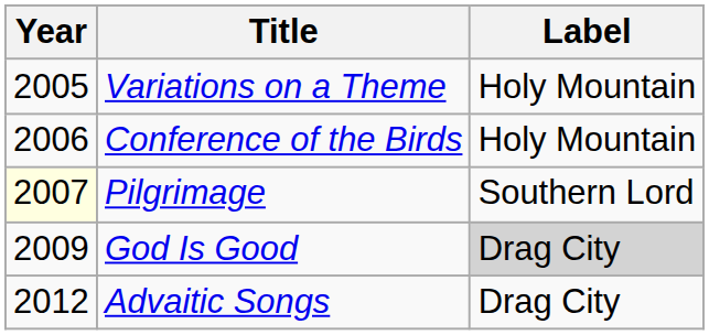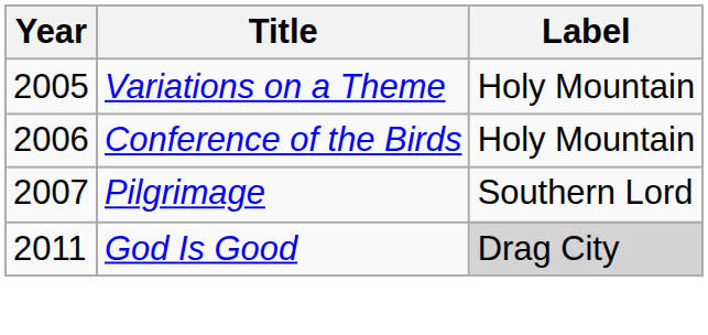Pilgrimage | Year: lightyellow background -> no background
God Is Good | Year: 2009 -> 2011
- row: 2012 | Advaitic Songs | Drag City
